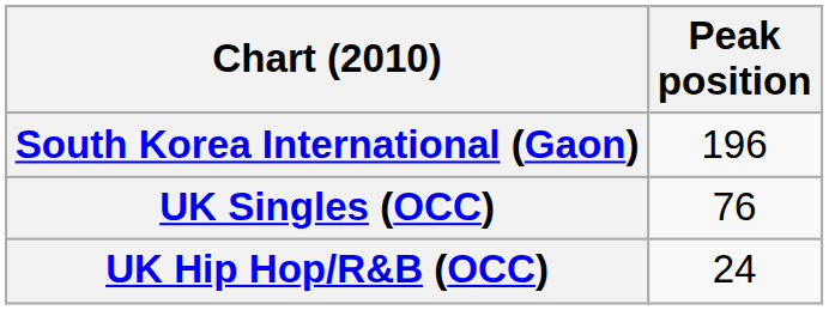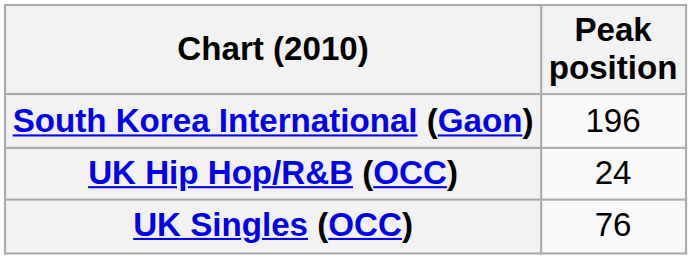rows swapped: UK Singles (OCC) <-> UK Hip Hop/R&B (OCC)
